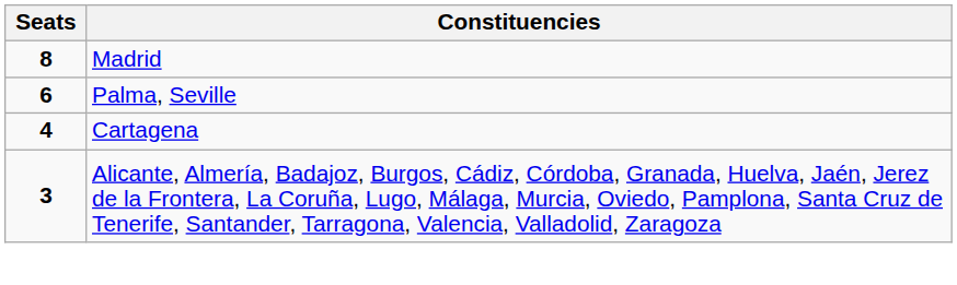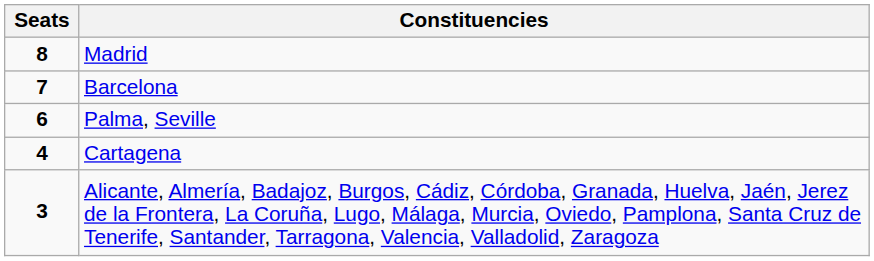+ row: 7 | Barcelona
